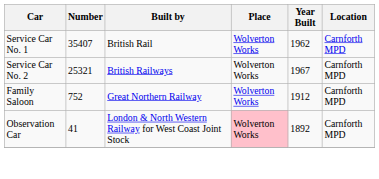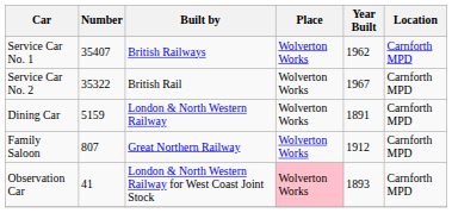Service Car No. 1 | Built by: British Rail -> British Railways
Service Car No. 2 | Number: 25321 -> 35322
Service Car No. 2 | Built by: British Railways -> British Rail
+ row: Dining Car | 5159 | London & North Western Railway | Wolverton Works | 1891 | Carnforth MPD
Family Saloon | Number: 752 -> 807
Observation Car | Year Built: 1892 -> 1893
